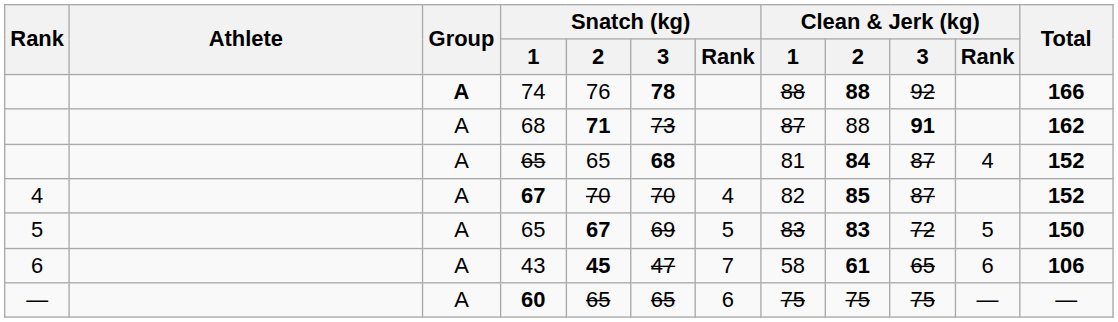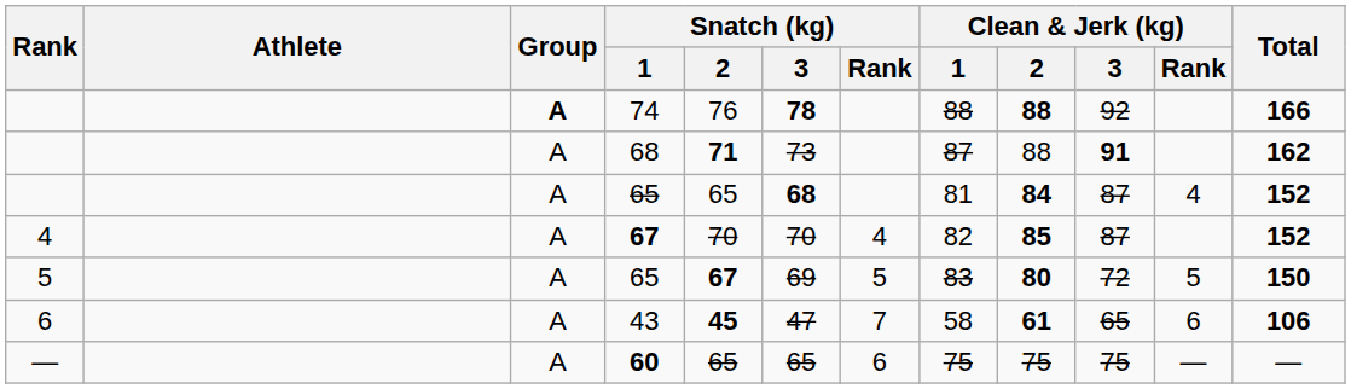5 / 65 | Clean & Jerk (kg) / 2: 83 -> 80
